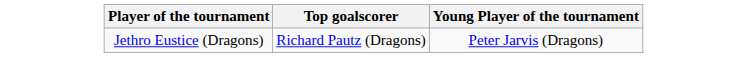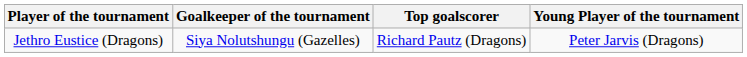+ column: Goalkeeper of the tournament | Siya Nolutshungu (Gazelles)
